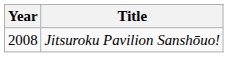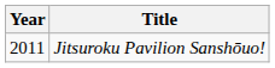Jitsuroku Pavilion Sanshōuo! | Year: 2008 -> 2011
